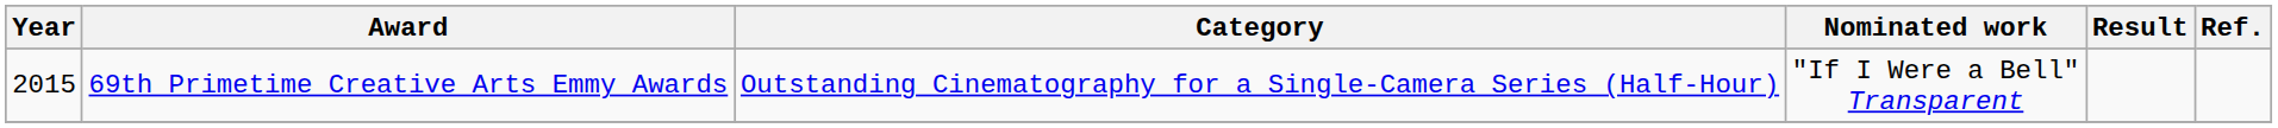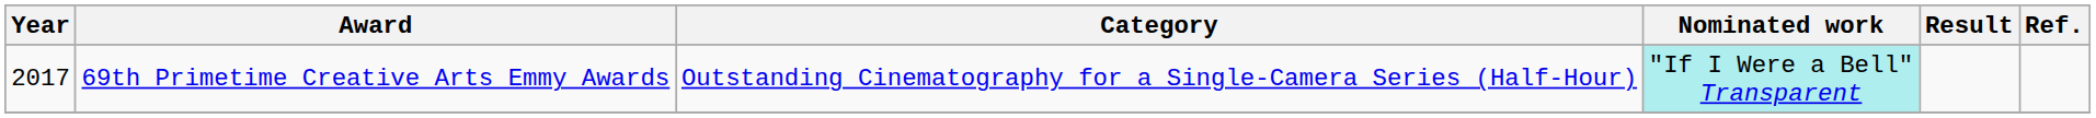69th Primetime Creative Arts Emmy Awards | Year: 2015 -> 2017
69th Primetime Creative Arts Emmy Awards | Nominated work: no background -> paleturquoise background
